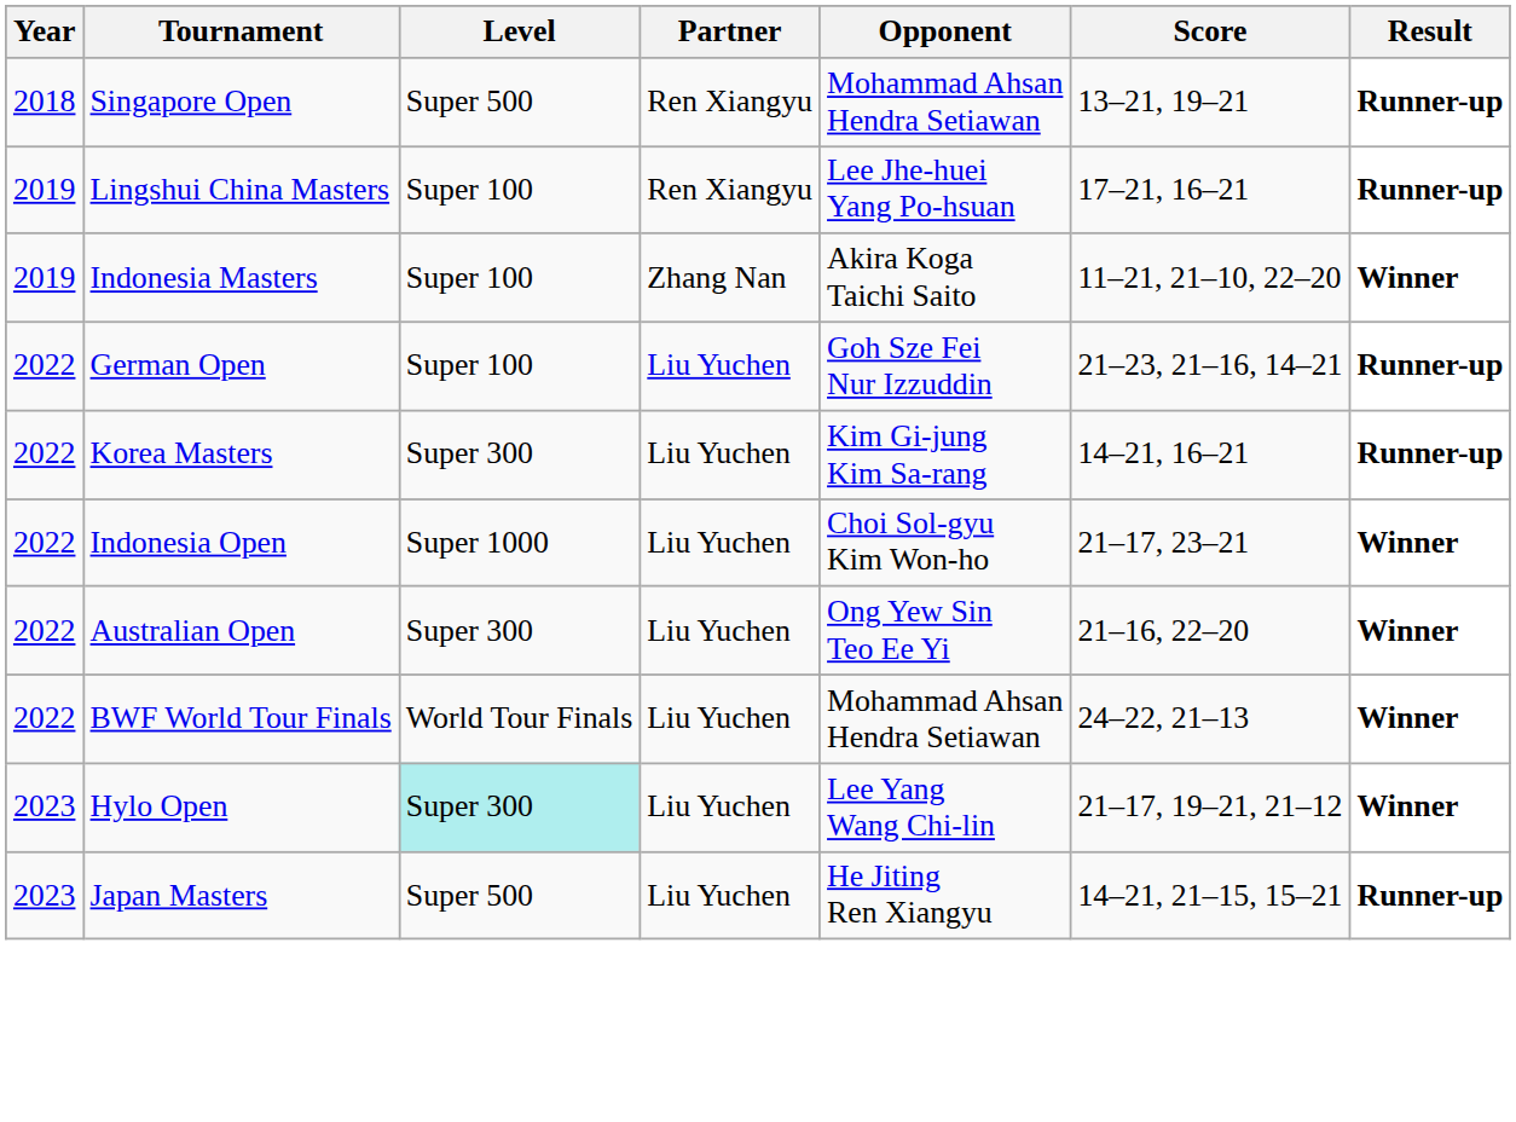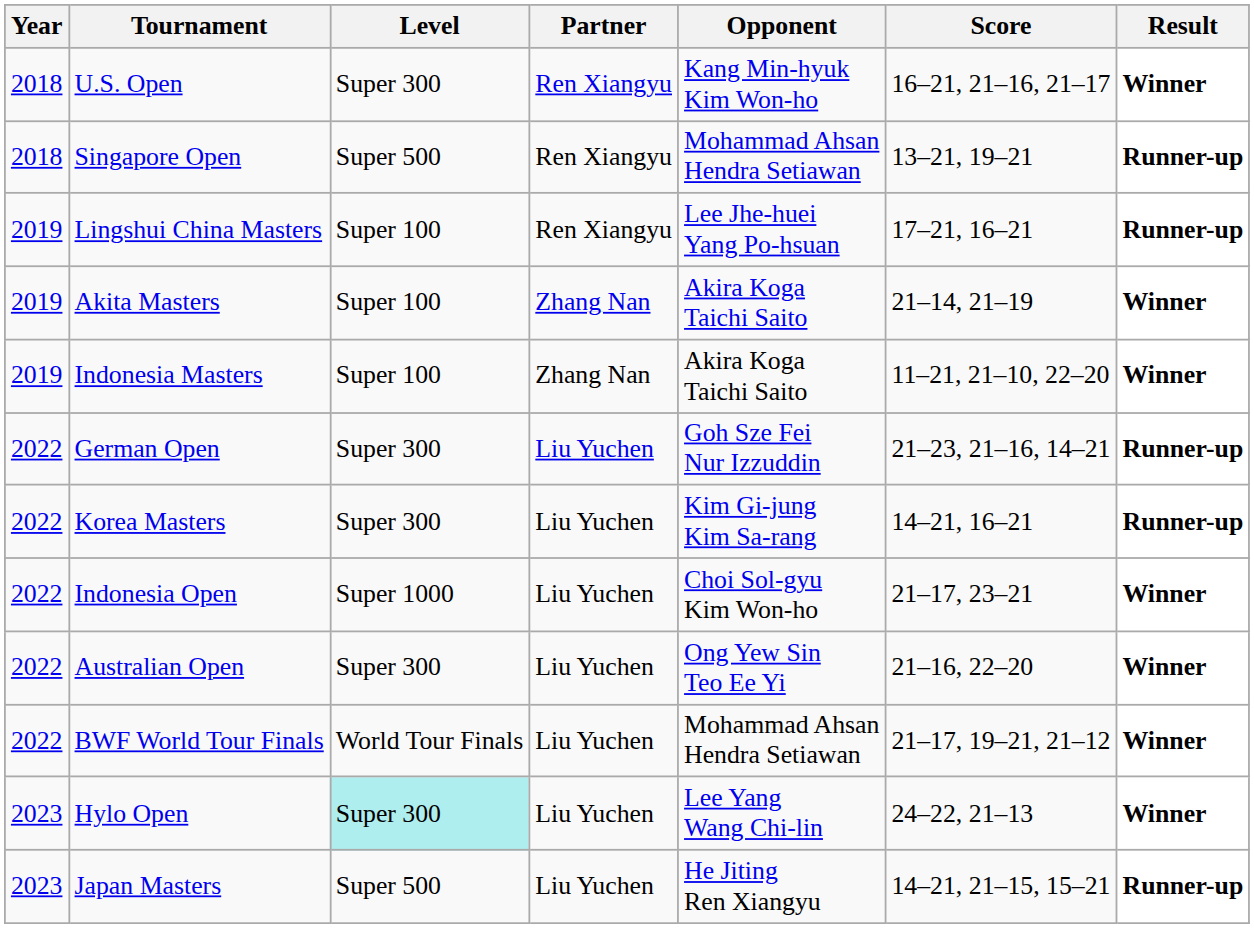+ row: 2018 | U.S. Open | Super 300 | Ren Xiangyu | Kang Min-hyuk Kim Won-ho | 16–21, 21–16, 21–17 | Winner
+ row: 2019 | Akita Masters | Super 100 | Zhang Nan | Akira Koga Taichi Saito | 21–14, 21–19 | Winner
German Open | Level: Super 100 -> Super 300
BWF World Tour Finals | Score: 24–22, 21–13 -> 21–17, 19–21, 21–12
Hylo Open | Score: 21–17, 19–21, 21–12 -> 24–22, 21–13
